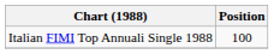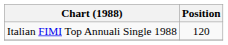Italian FIMI Top Annuali Single 1988 | Position: 100 -> 120
